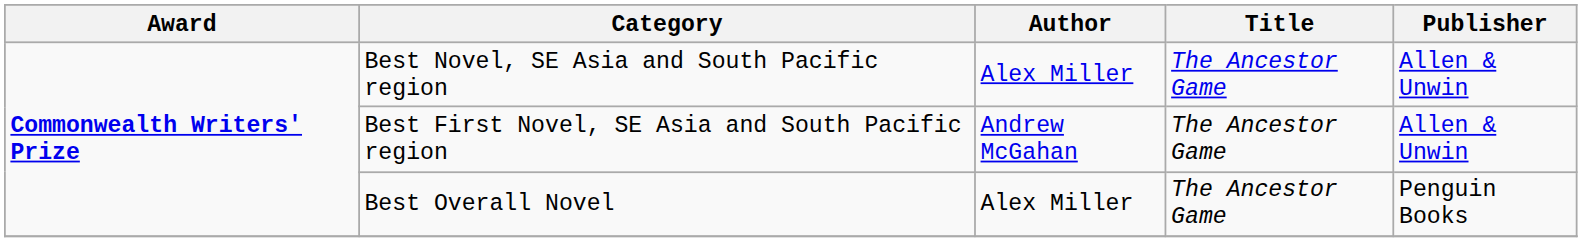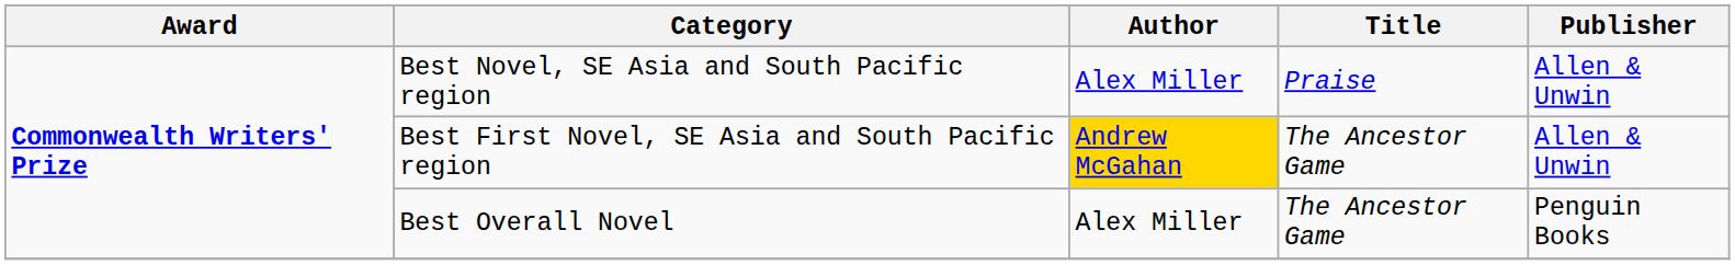Best Novel, SE Asia and South Pacific region | Title: The Ancestor Game -> Praise
Best First Novel, SE Asia and South Pacific region | Author: no background -> gold background
